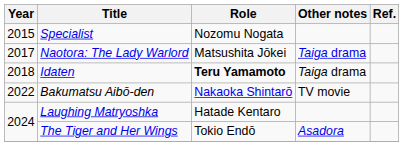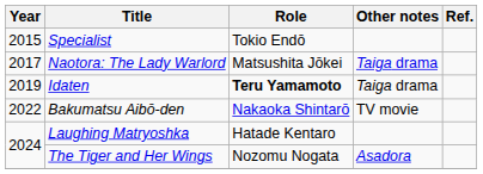Specialist | Role: Nozomu Nogata -> Tokio Endō
Idaten | Year: 2018 -> 2019
The Tiger and Her Wings | Role: Tokio Endō -> Nozomu Nogata
